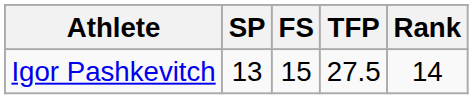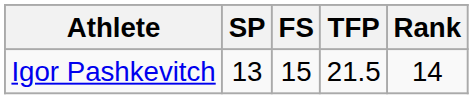Igor Pashkevitch | TFP: 27.5 -> 21.5
